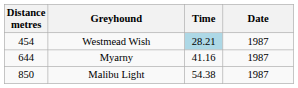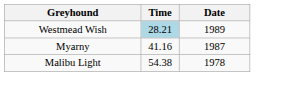- column: Distance metres | 454 | 644 | 850
Westmead Wish | Date: 1987 -> 1989
Malibu Light | Date: 1987 -> 1978
